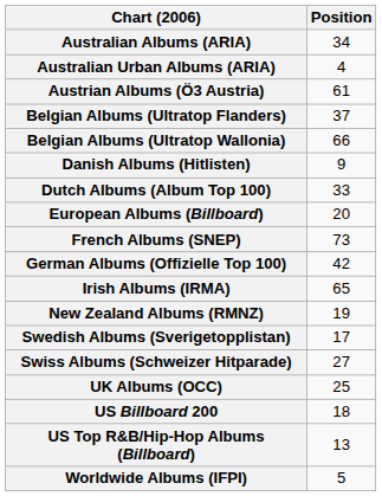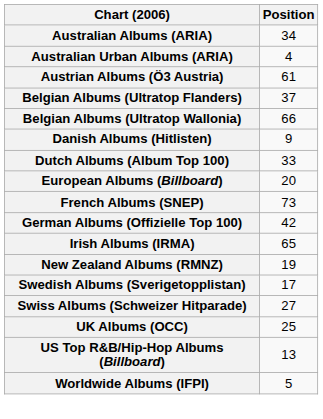- row: US Billboard 200 | 18
